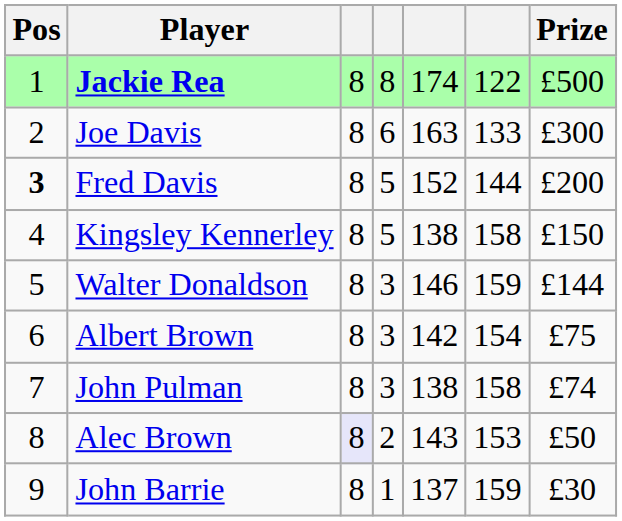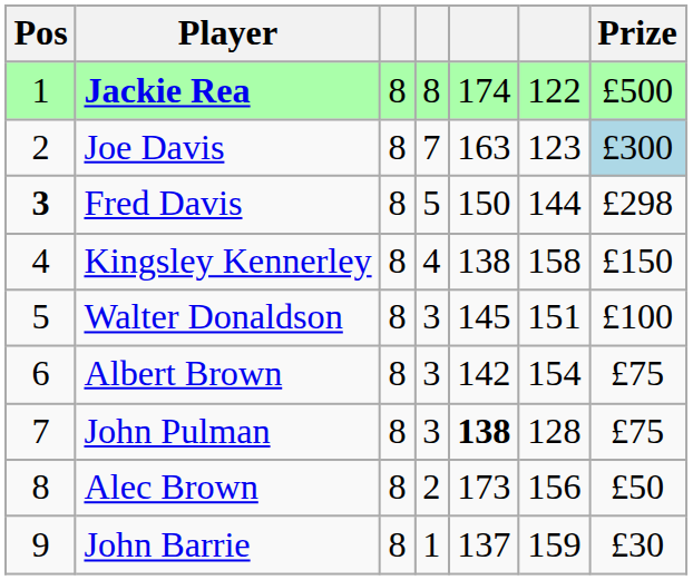Joe Davis | column 4: 6 -> 7
Joe Davis | column 6: 133 -> 123
Joe Davis | Prize: no background -> lightblue background
Fred Davis | column 5: 152 -> 150
Fred Davis | Prize: £200 -> £298
Kingsley Kennerley | column 4: 5 -> 4
Walter Donaldson | column 5: 146 -> 145
Walter Donaldson | column 6: 159 -> 151
Walter Donaldson | Prize: £144 -> £100
John Pulman | column 5: normal -> bold
John Pulman | column 6: 158 -> 128
John Pulman | Prize: £74 -> £75
Alec Brown | column 3: lavender background -> no background
Alec Brown | column 5: 143 -> 173
Alec Brown | column 6: 153 -> 156
